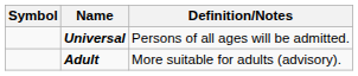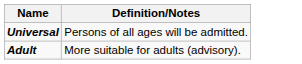- column: Symbol
